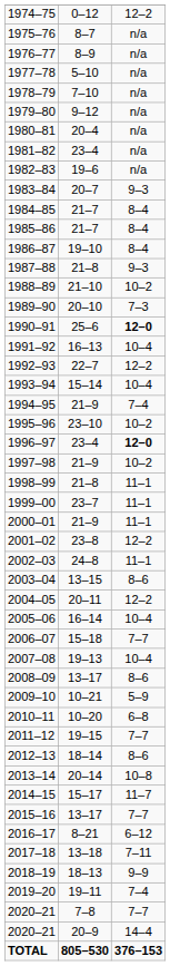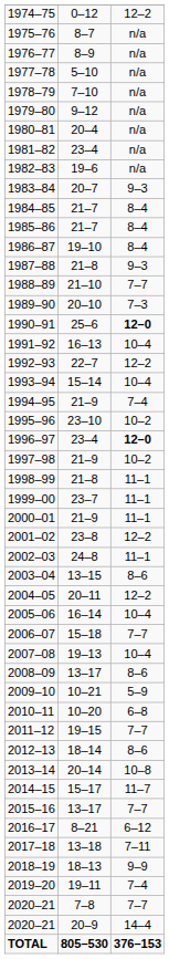1988–89 | column 3: 10–2 -> 7–7
